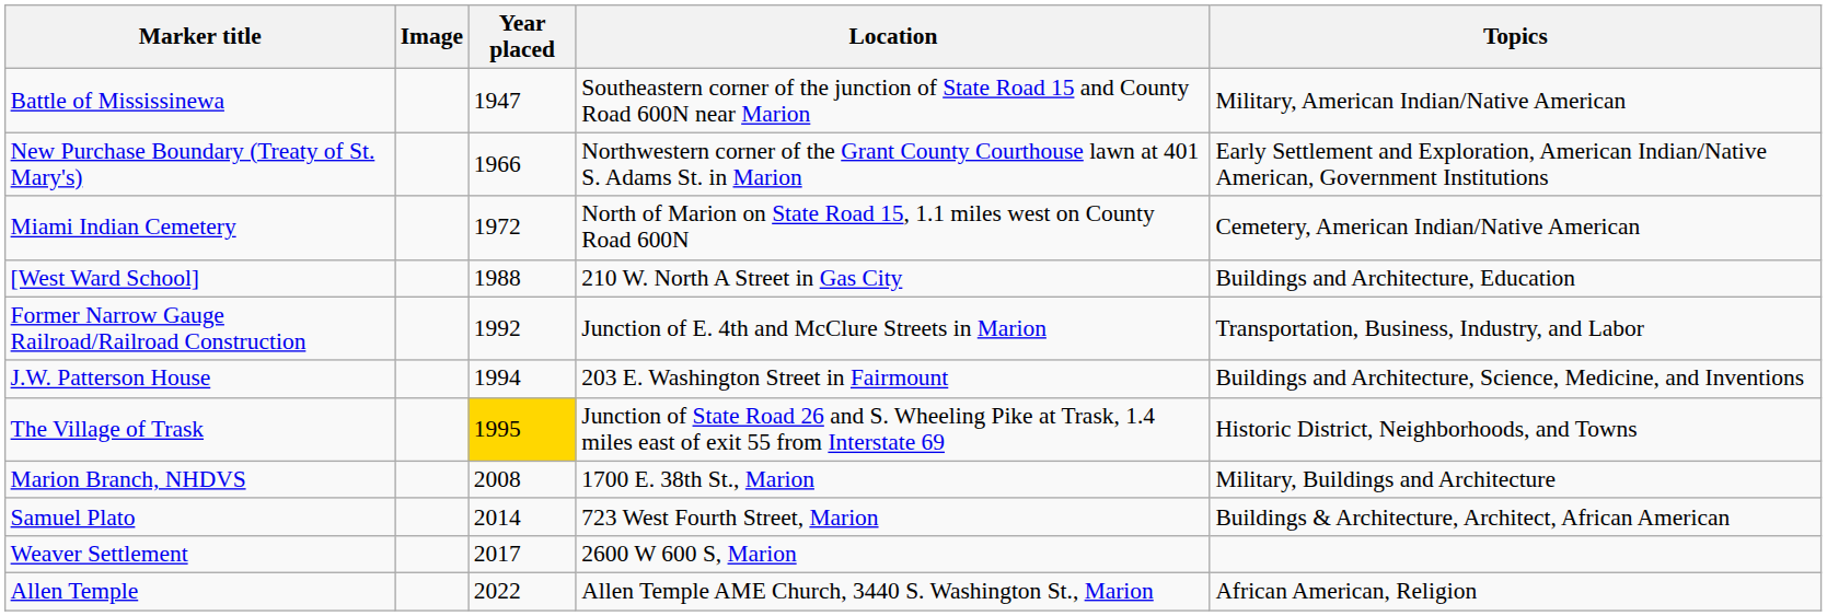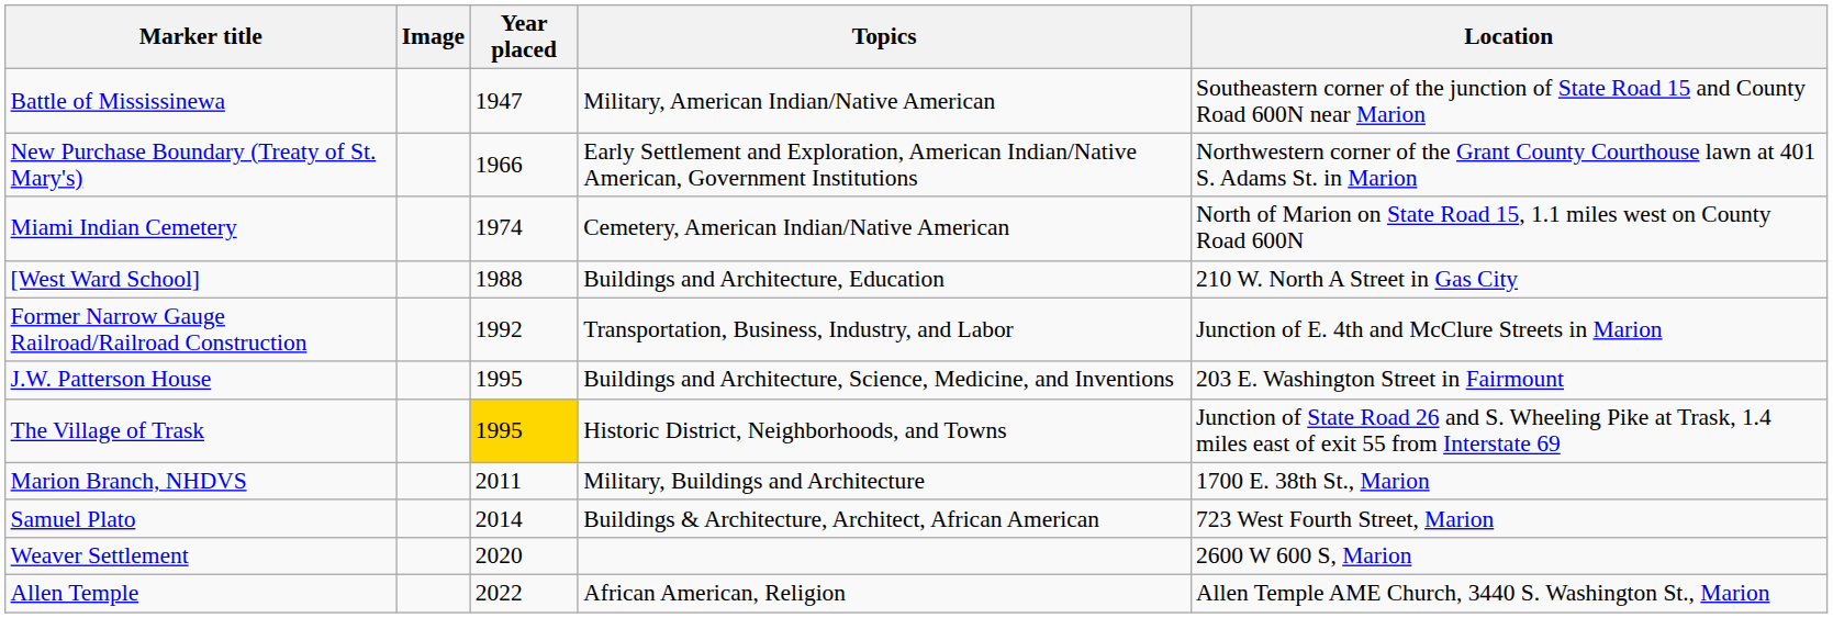columns swapped: Location <-> Topics
Miami Indian Cemetery | Year placed: 1972 -> 1974
J.W. Patterson House | Year placed: 1994 -> 1995
Marion Branch, NHDVS | Year placed: 2008 -> 2011
Weaver Settlement | Year placed: 2017 -> 2020
